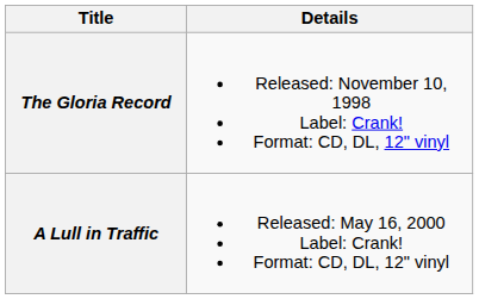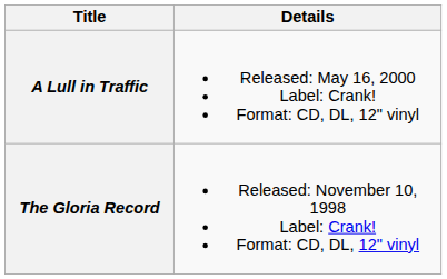rows swapped: The Gloria Record <-> A Lull in Traffic
